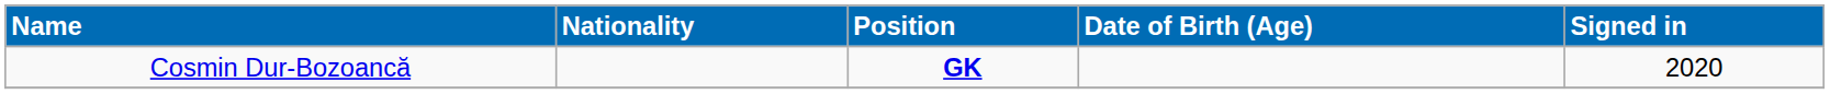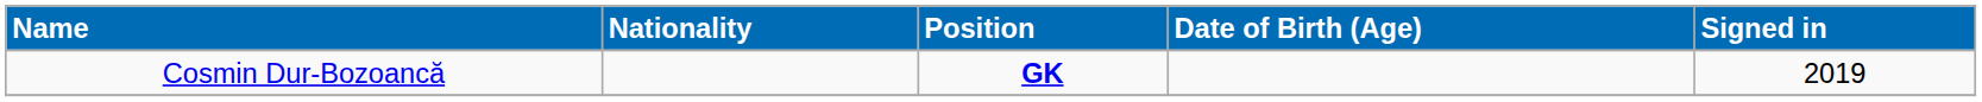Cosmin Dur-Bozoancă | Signed in: 2020 -> 2019
